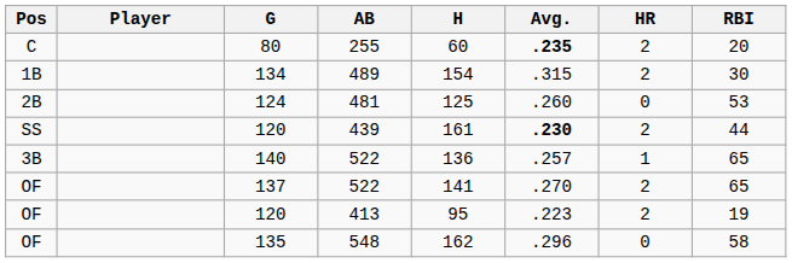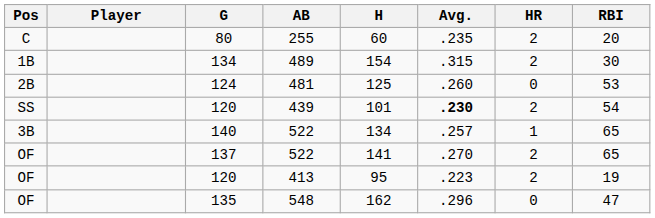80 | Avg.: bold -> normal
120 / 439 | H: 161 -> 101
120 / 439 | RBI: 44 -> 54
140 | H: 136 -> 134
135 | RBI: 58 -> 47
